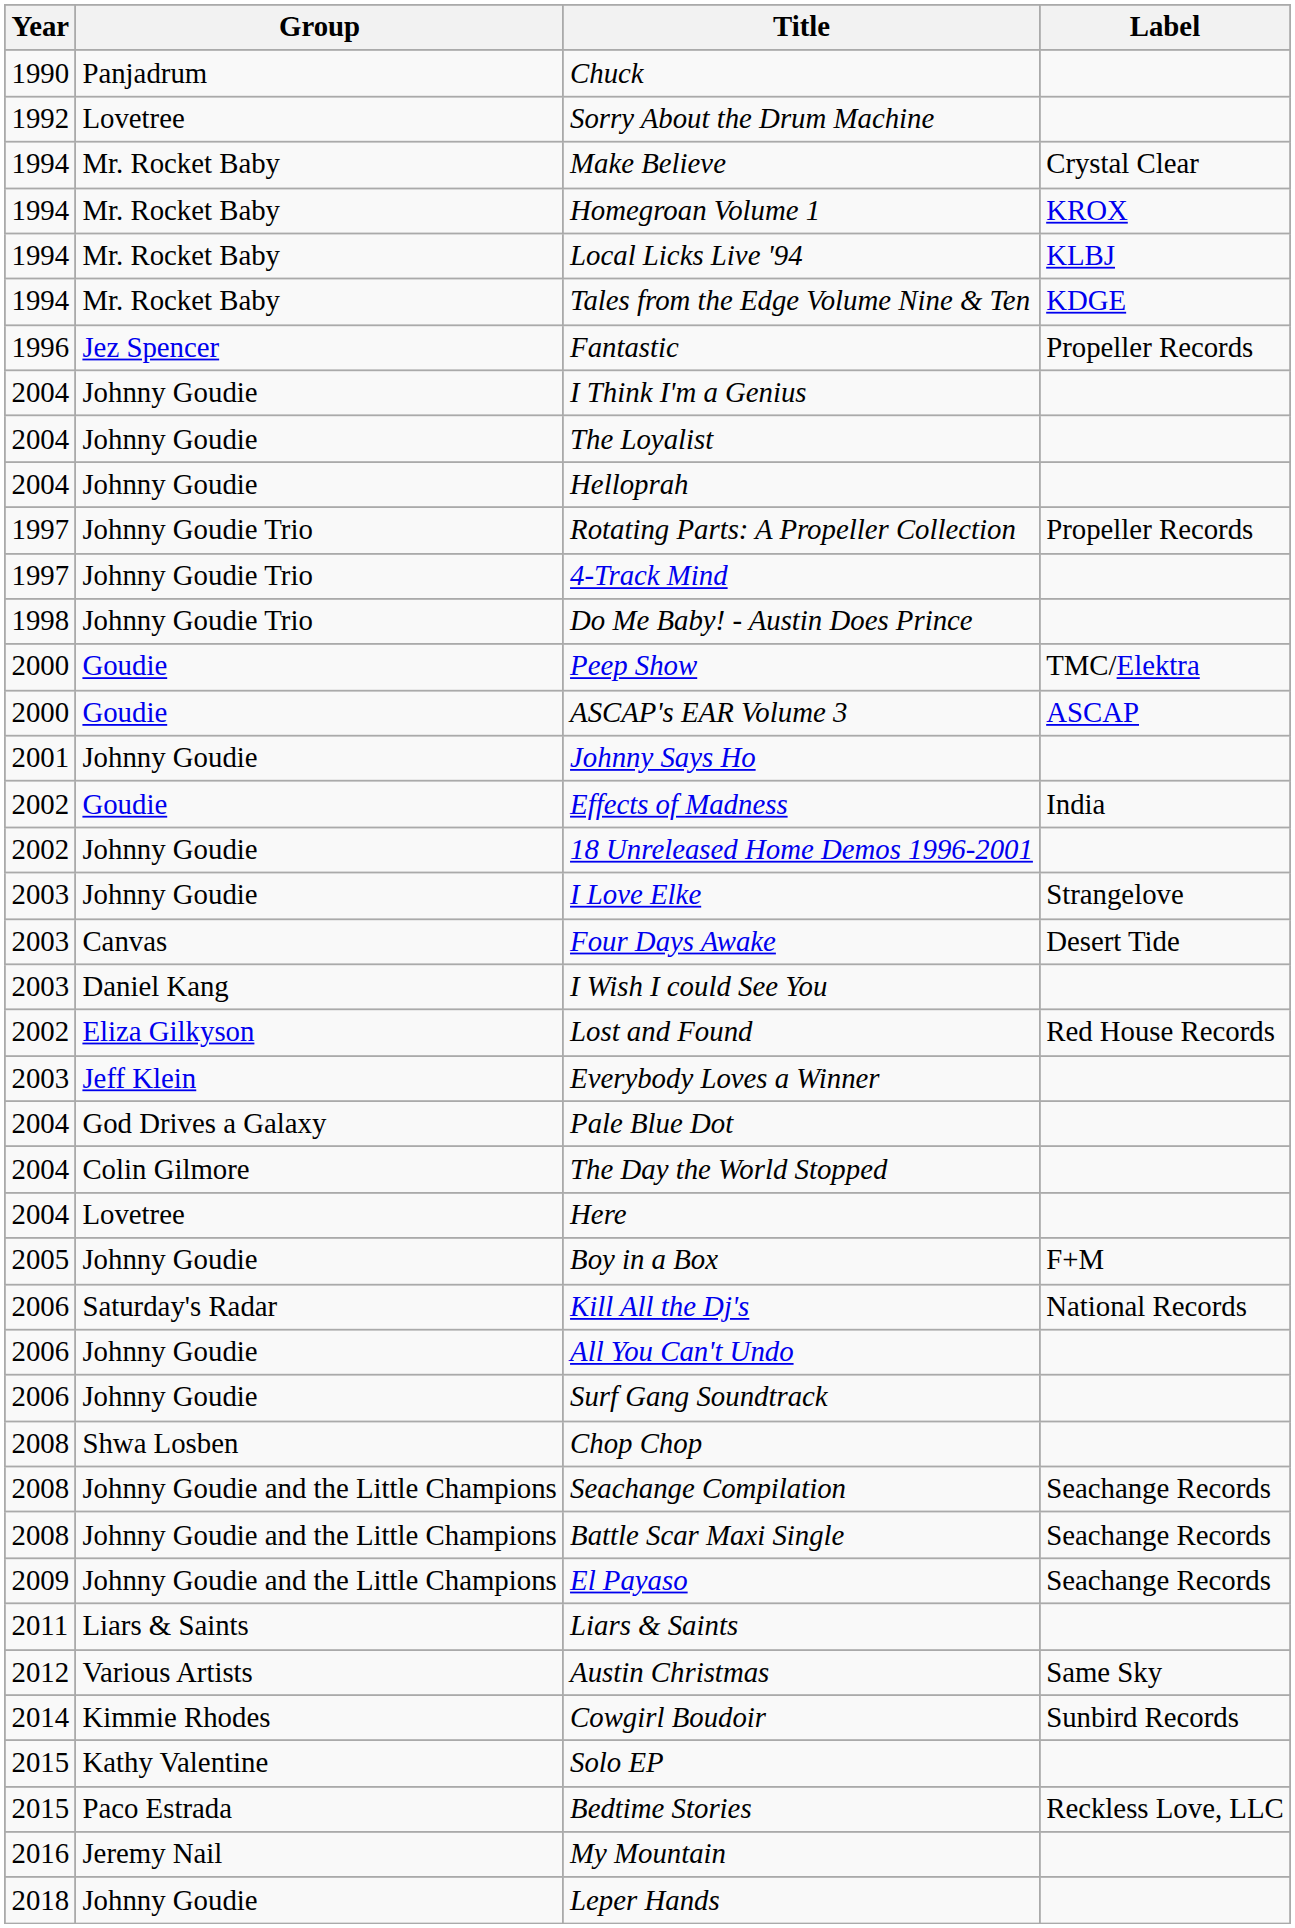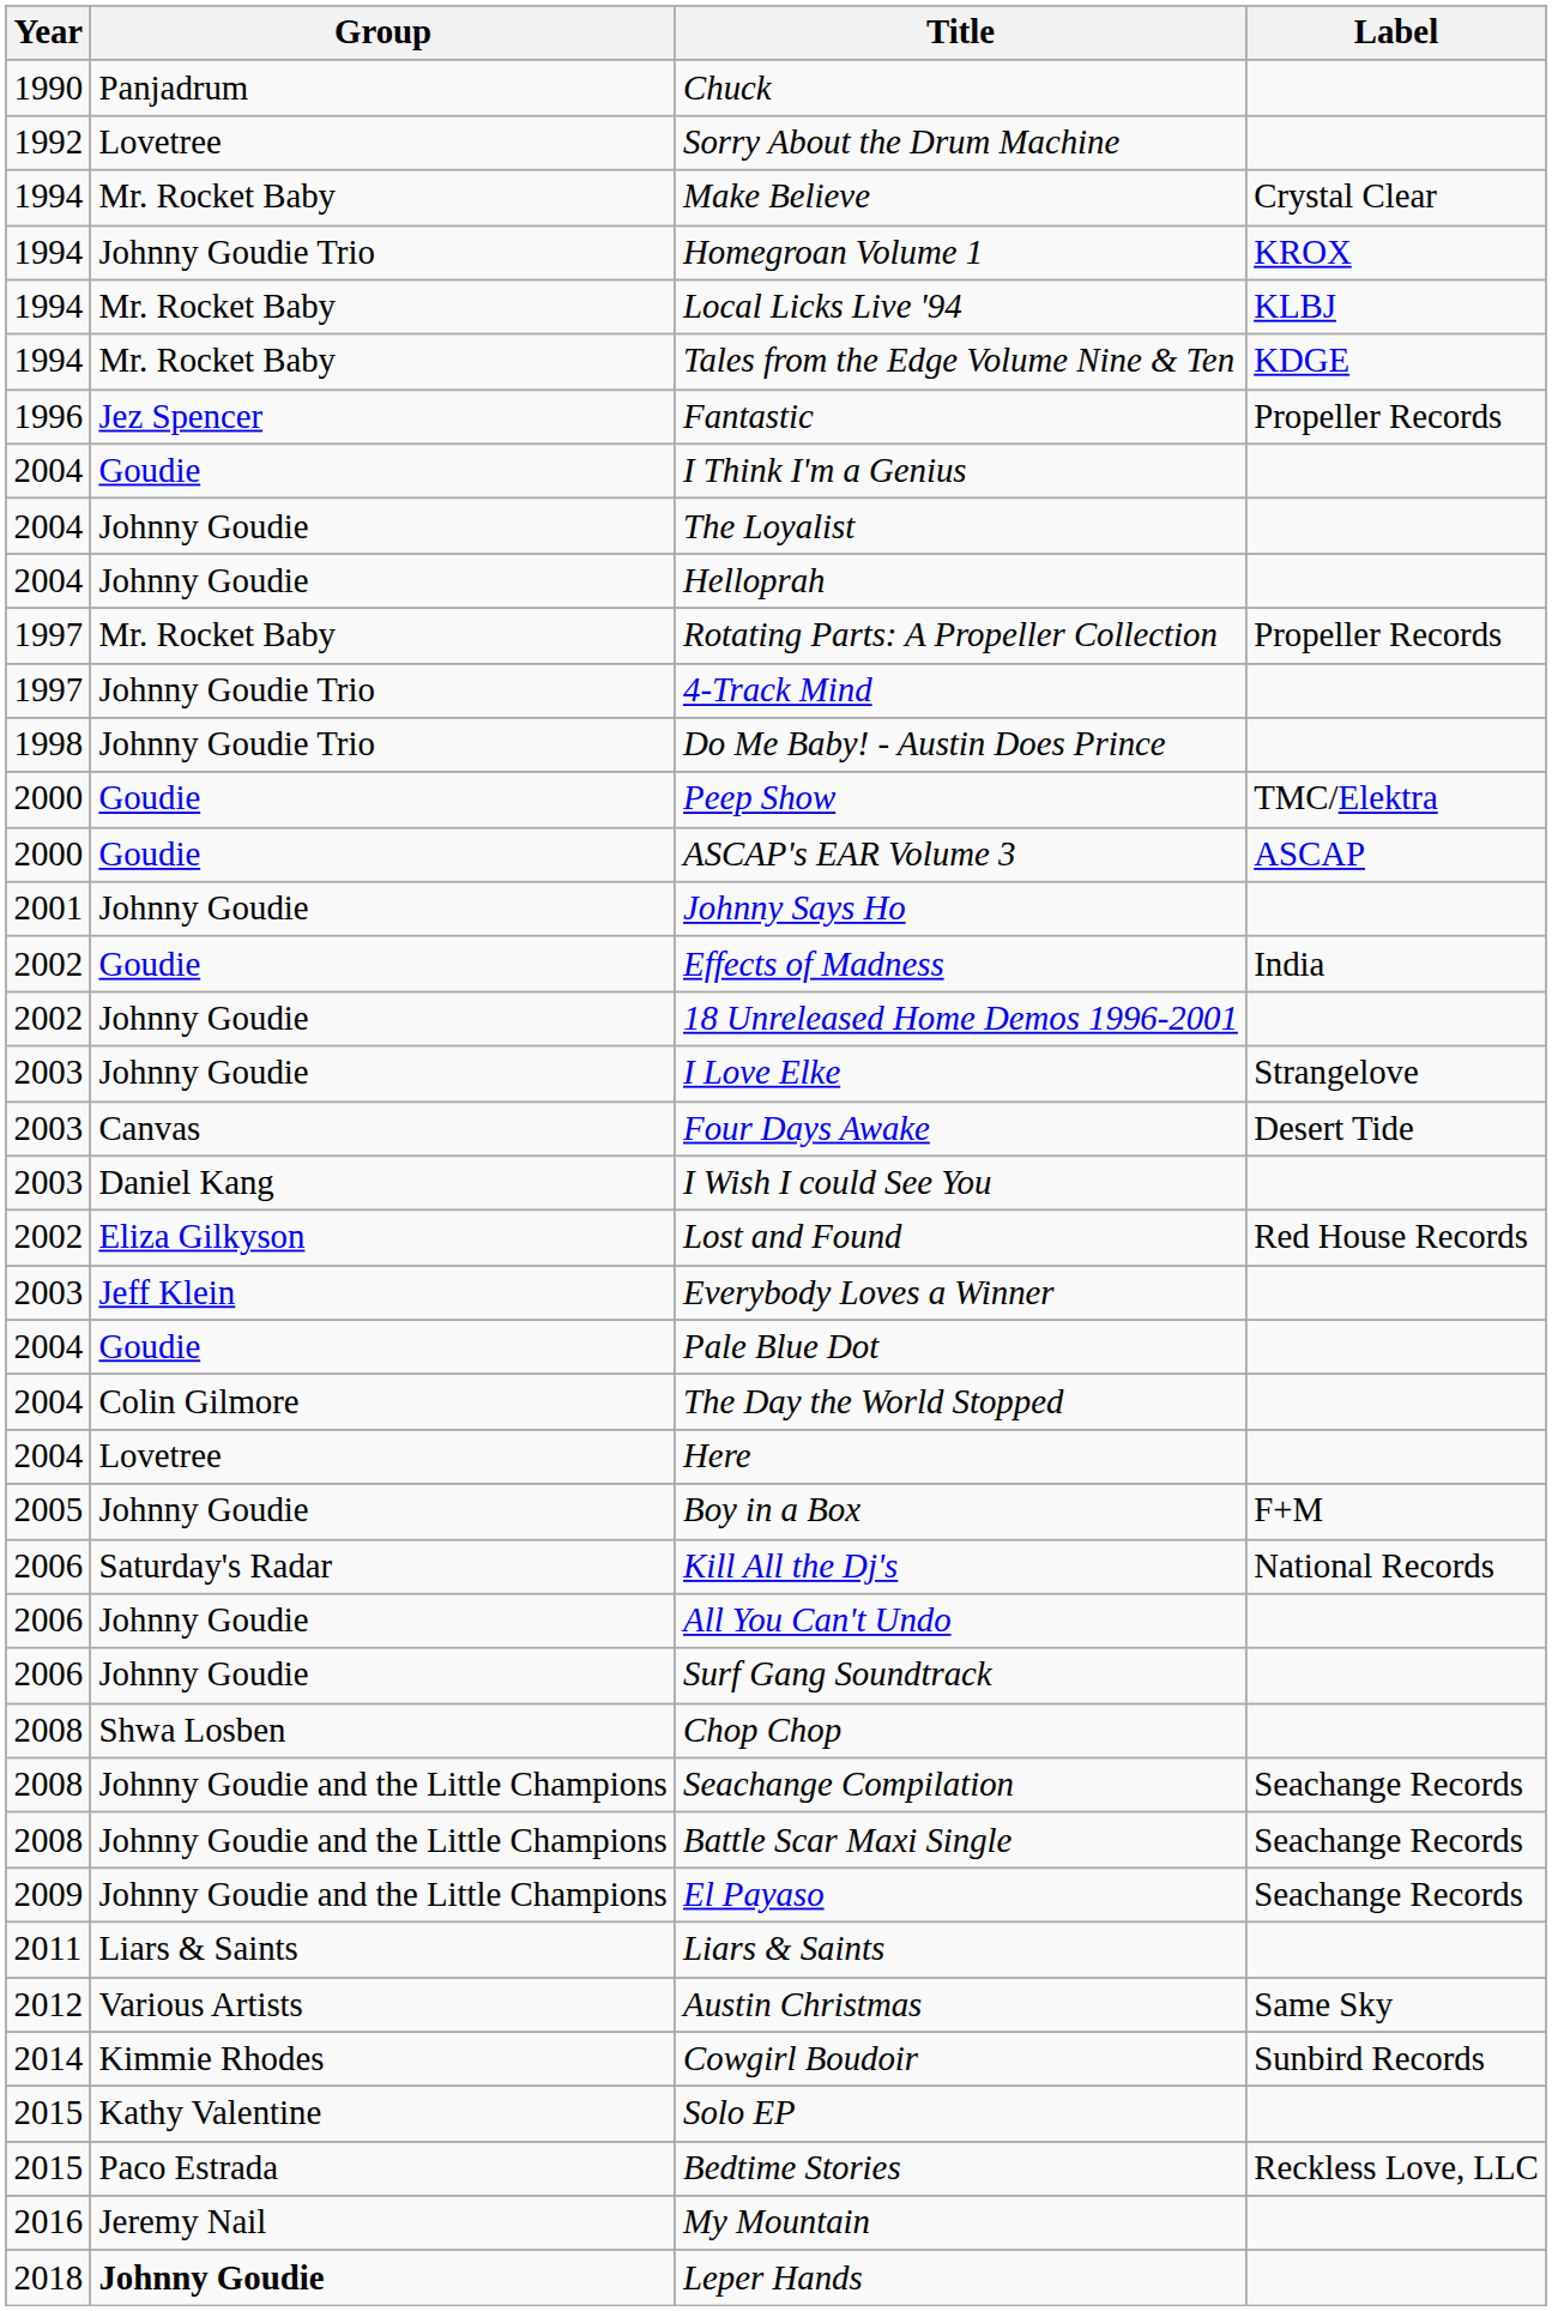Homegroan Volume 1 | Group: Mr. Rocket Baby -> Johnny Goudie Trio
I Think I'm a Genius | Group: Johnny Goudie -> Goudie
Rotating Parts: A Propeller Collection | Group: Johnny Goudie Trio -> Mr. Rocket Baby
Pale Blue Dot | Group: God Drives a Galaxy -> Goudie
Leper Hands | Group: normal -> bold
